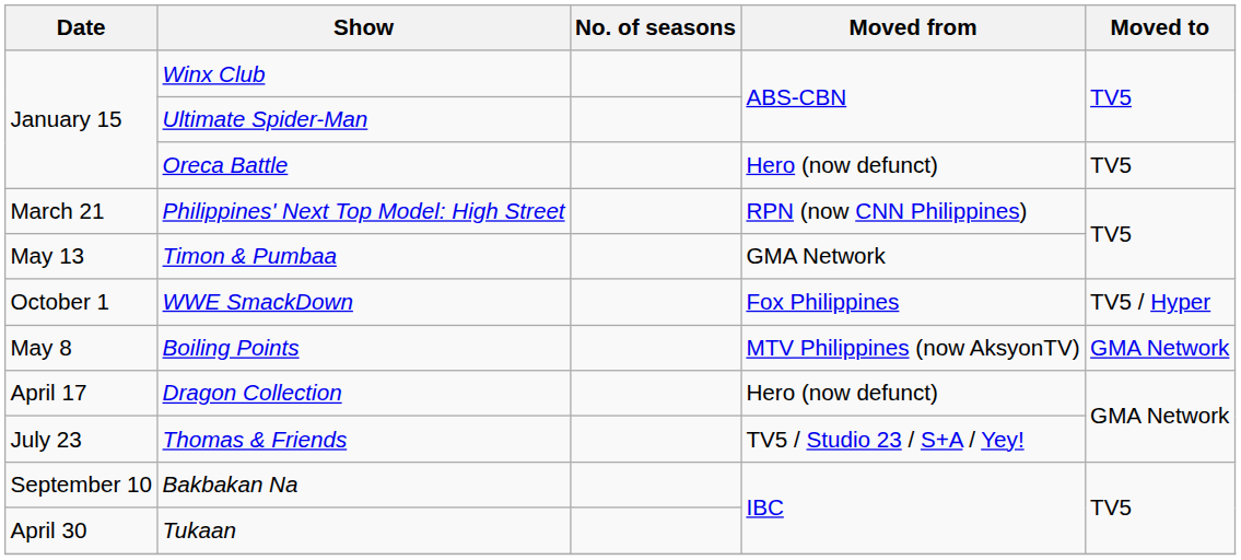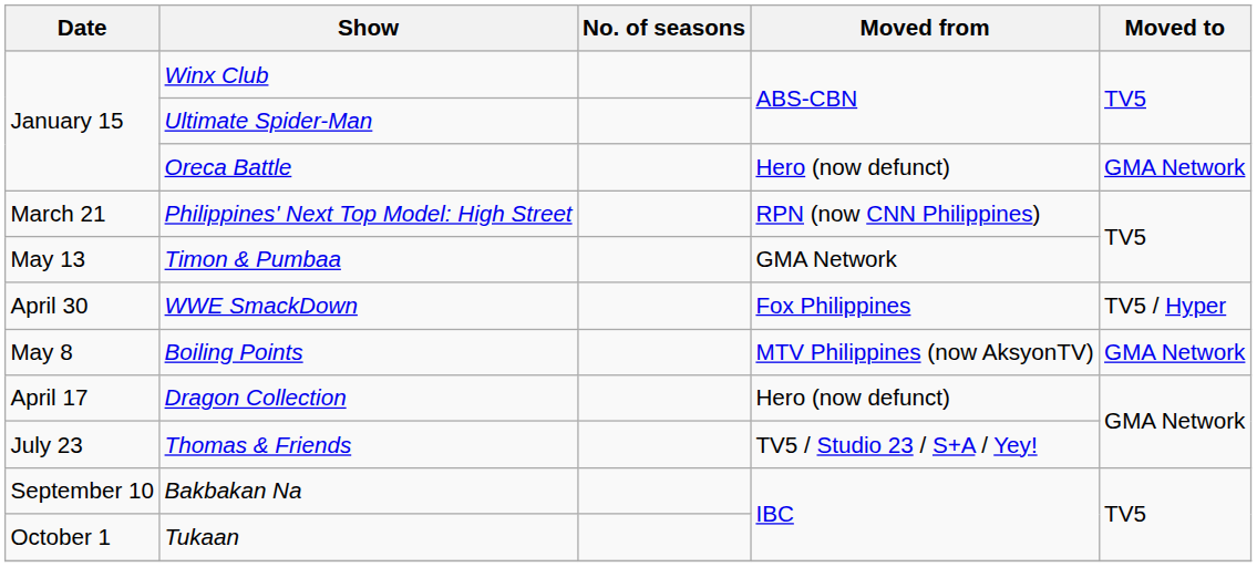Oreca Battle | Moved to: TV5 -> GMA Network
WWE SmackDown | Date: October 1 -> April 30
Tukaan | Date: April 30 -> October 1
